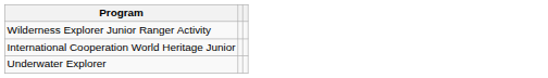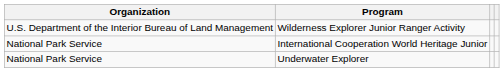+ column: Organization | U.S. Department of the Interior Bureau of Land Management | National Park Service | National Park Service
